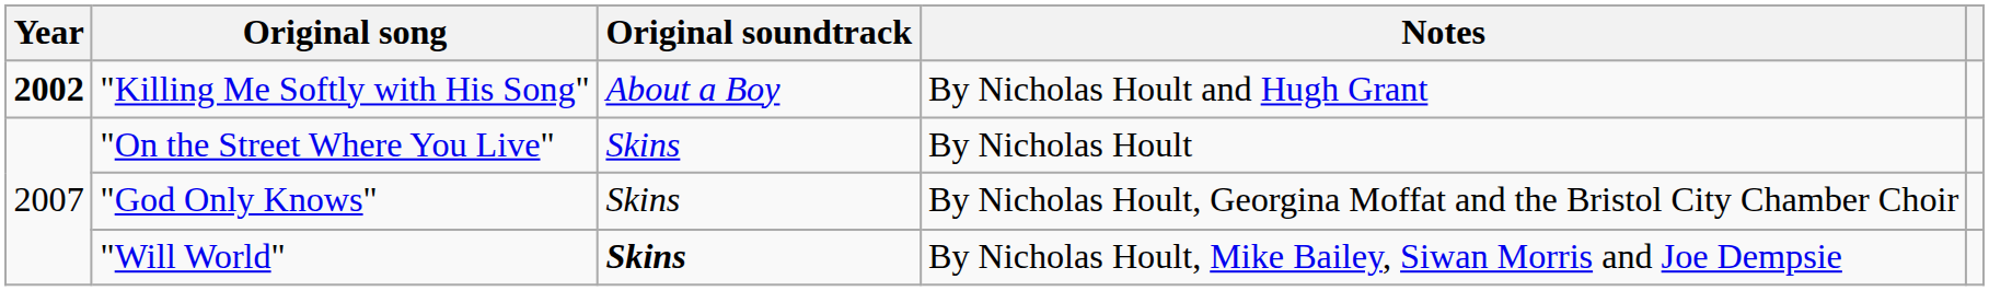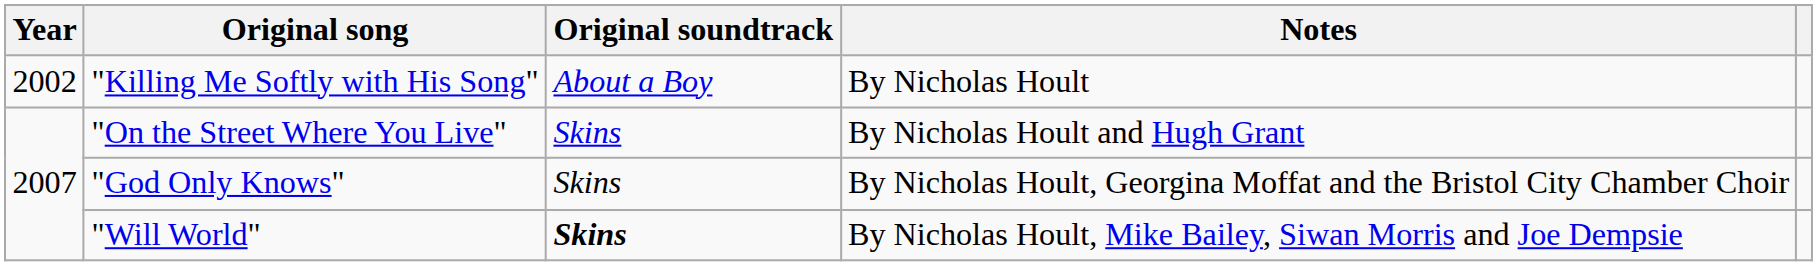"Killing Me Softly with His Song" | Year: bold -> normal
"Killing Me Softly with His Song" | Notes: By Nicholas Hoult and Hugh Grant -> By Nicholas Hoult
"On the Street Where You Live" | Notes: By Nicholas Hoult -> By Nicholas Hoult and Hugh Grant
